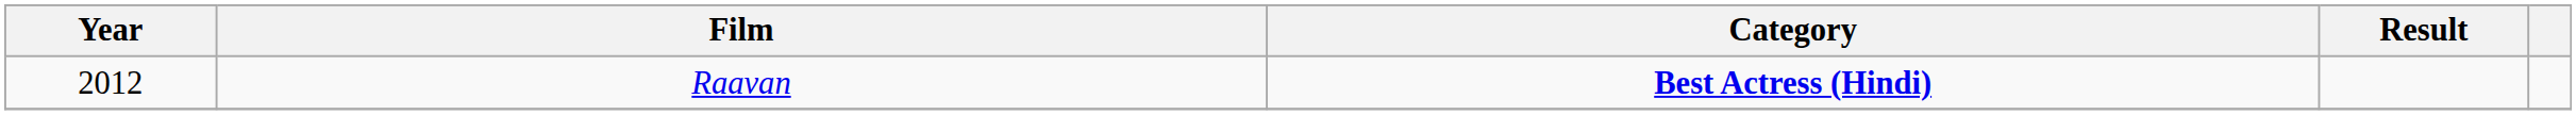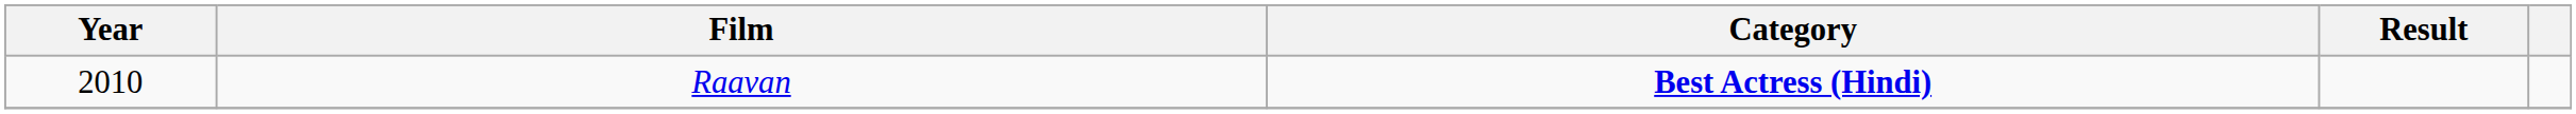Raavan | Year: 2012 -> 2010
